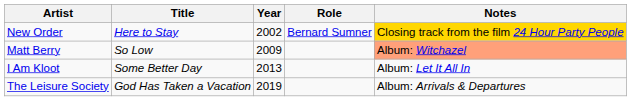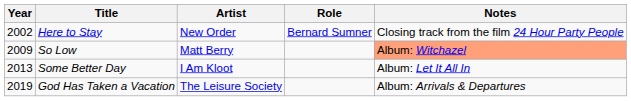columns swapped: Year <-> Artist
Here to Stay | Notes: gold background -> no background
